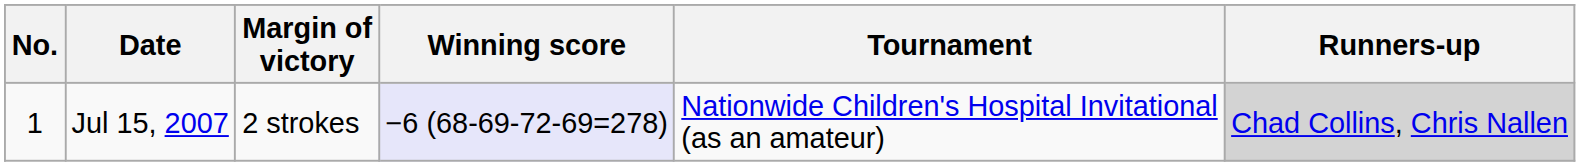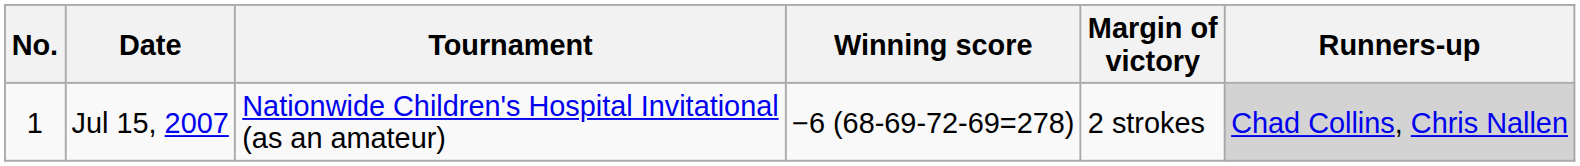columns swapped: Tournament <-> Margin of victory
Jul 15, 2007 | Winning score: lavender background -> no background
